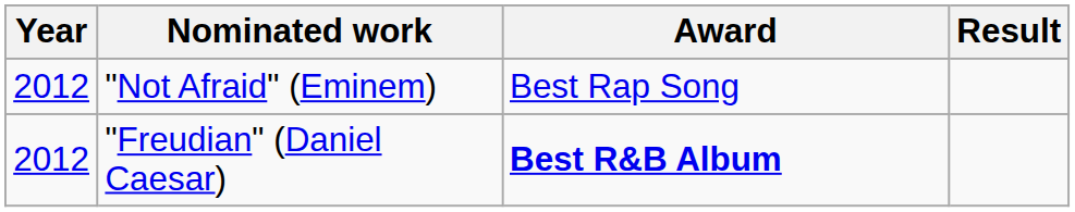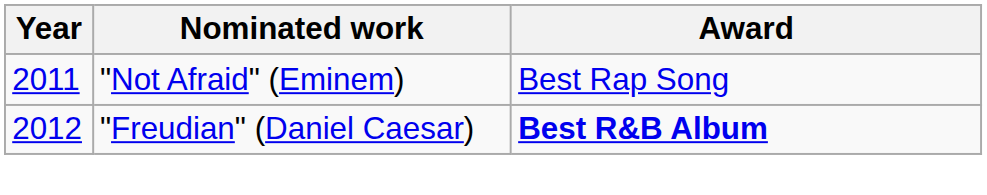- column: Result
"Not Afraid" (Eminem) | Year: 2012 -> 2011
